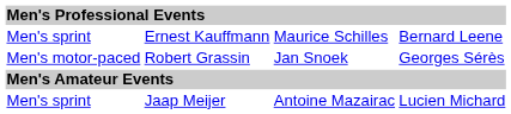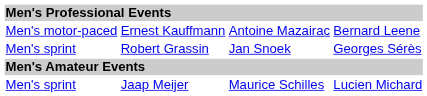Ernest Kauffmann | column 1: Men's sprint -> Men's motor-paced
Ernest Kauffmann | column 3: Maurice Schilles -> Antoine Mazairac
Robert Grassin | column 1: Men's motor-paced -> Men's sprint
Jaap Meijer | column 3: Antoine Mazairac -> Maurice Schilles
